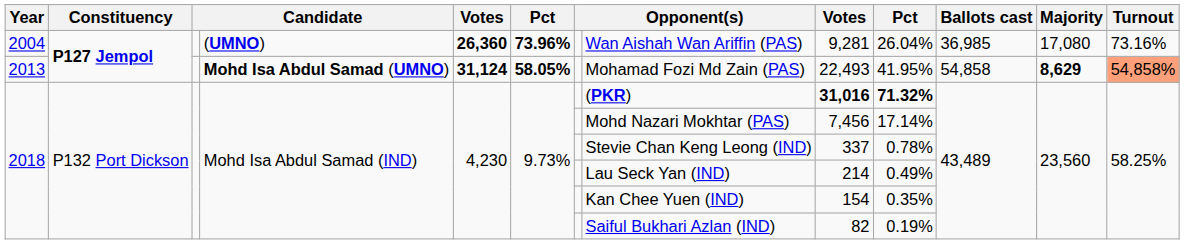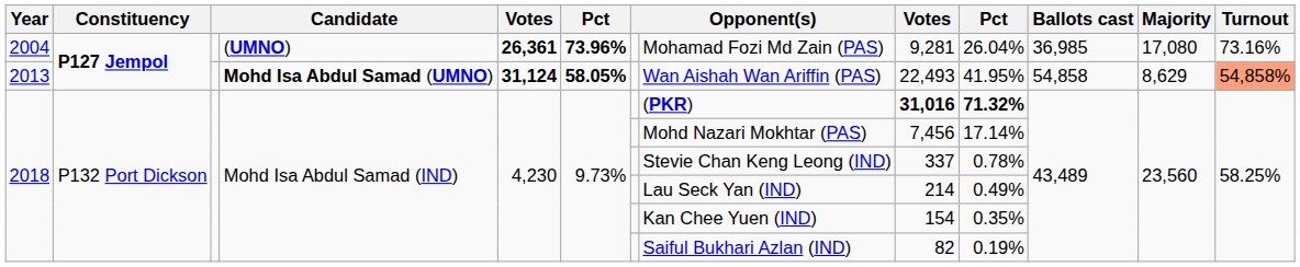2004 | column 5: 26,360 -> 26,361
2004 | column 8: Wan Aishah Wan Ariffin (PAS) -> Mohamad Fozi Md Zain (PAS)
2013 | column 8: Mohamad Fozi Md Zain (PAS) -> Wan Aishah Wan Ariffin (PAS)
2013 | Majority: bold -> normal
